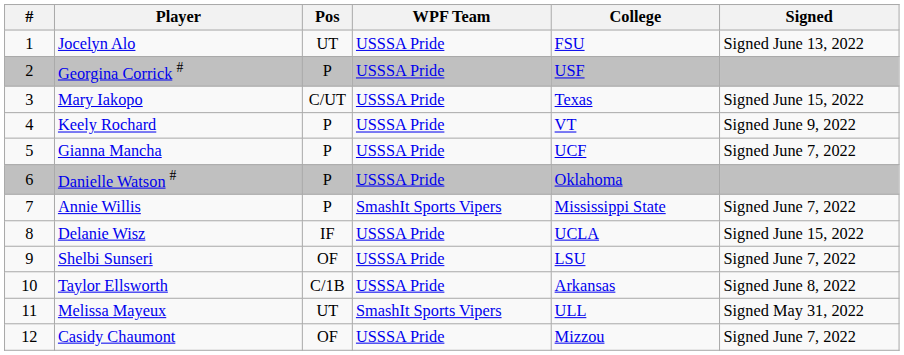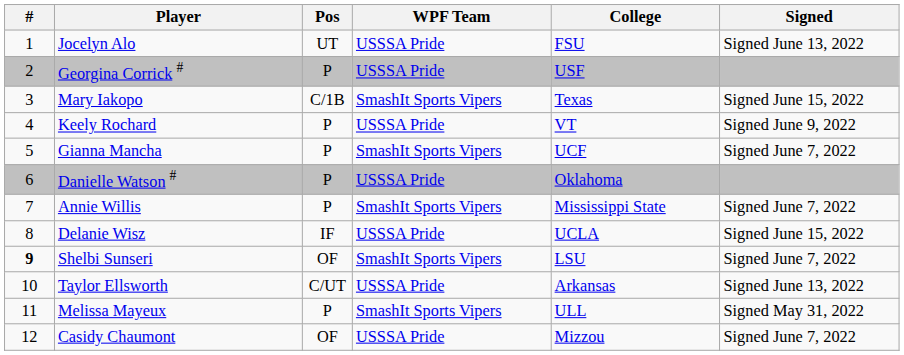Mary Iakopo | Pos: C/UT -> C/1B
Mary Iakopo | WPF Team: USSSA Pride -> SmashIt Sports Vipers
Gianna Mancha | WPF Team: USSSA Pride -> SmashIt Sports Vipers
Shelbi Sunseri | #: normal -> bold
Shelbi Sunseri | WPF Team: USSSA Pride -> SmashIt Sports Vipers
Taylor Ellsworth | Pos: C/1B -> C/UT
Taylor Ellsworth | Signed: Signed June 8, 2022 -> Signed June 13, 2022
Melissa Mayeux | Pos: UT -> P
